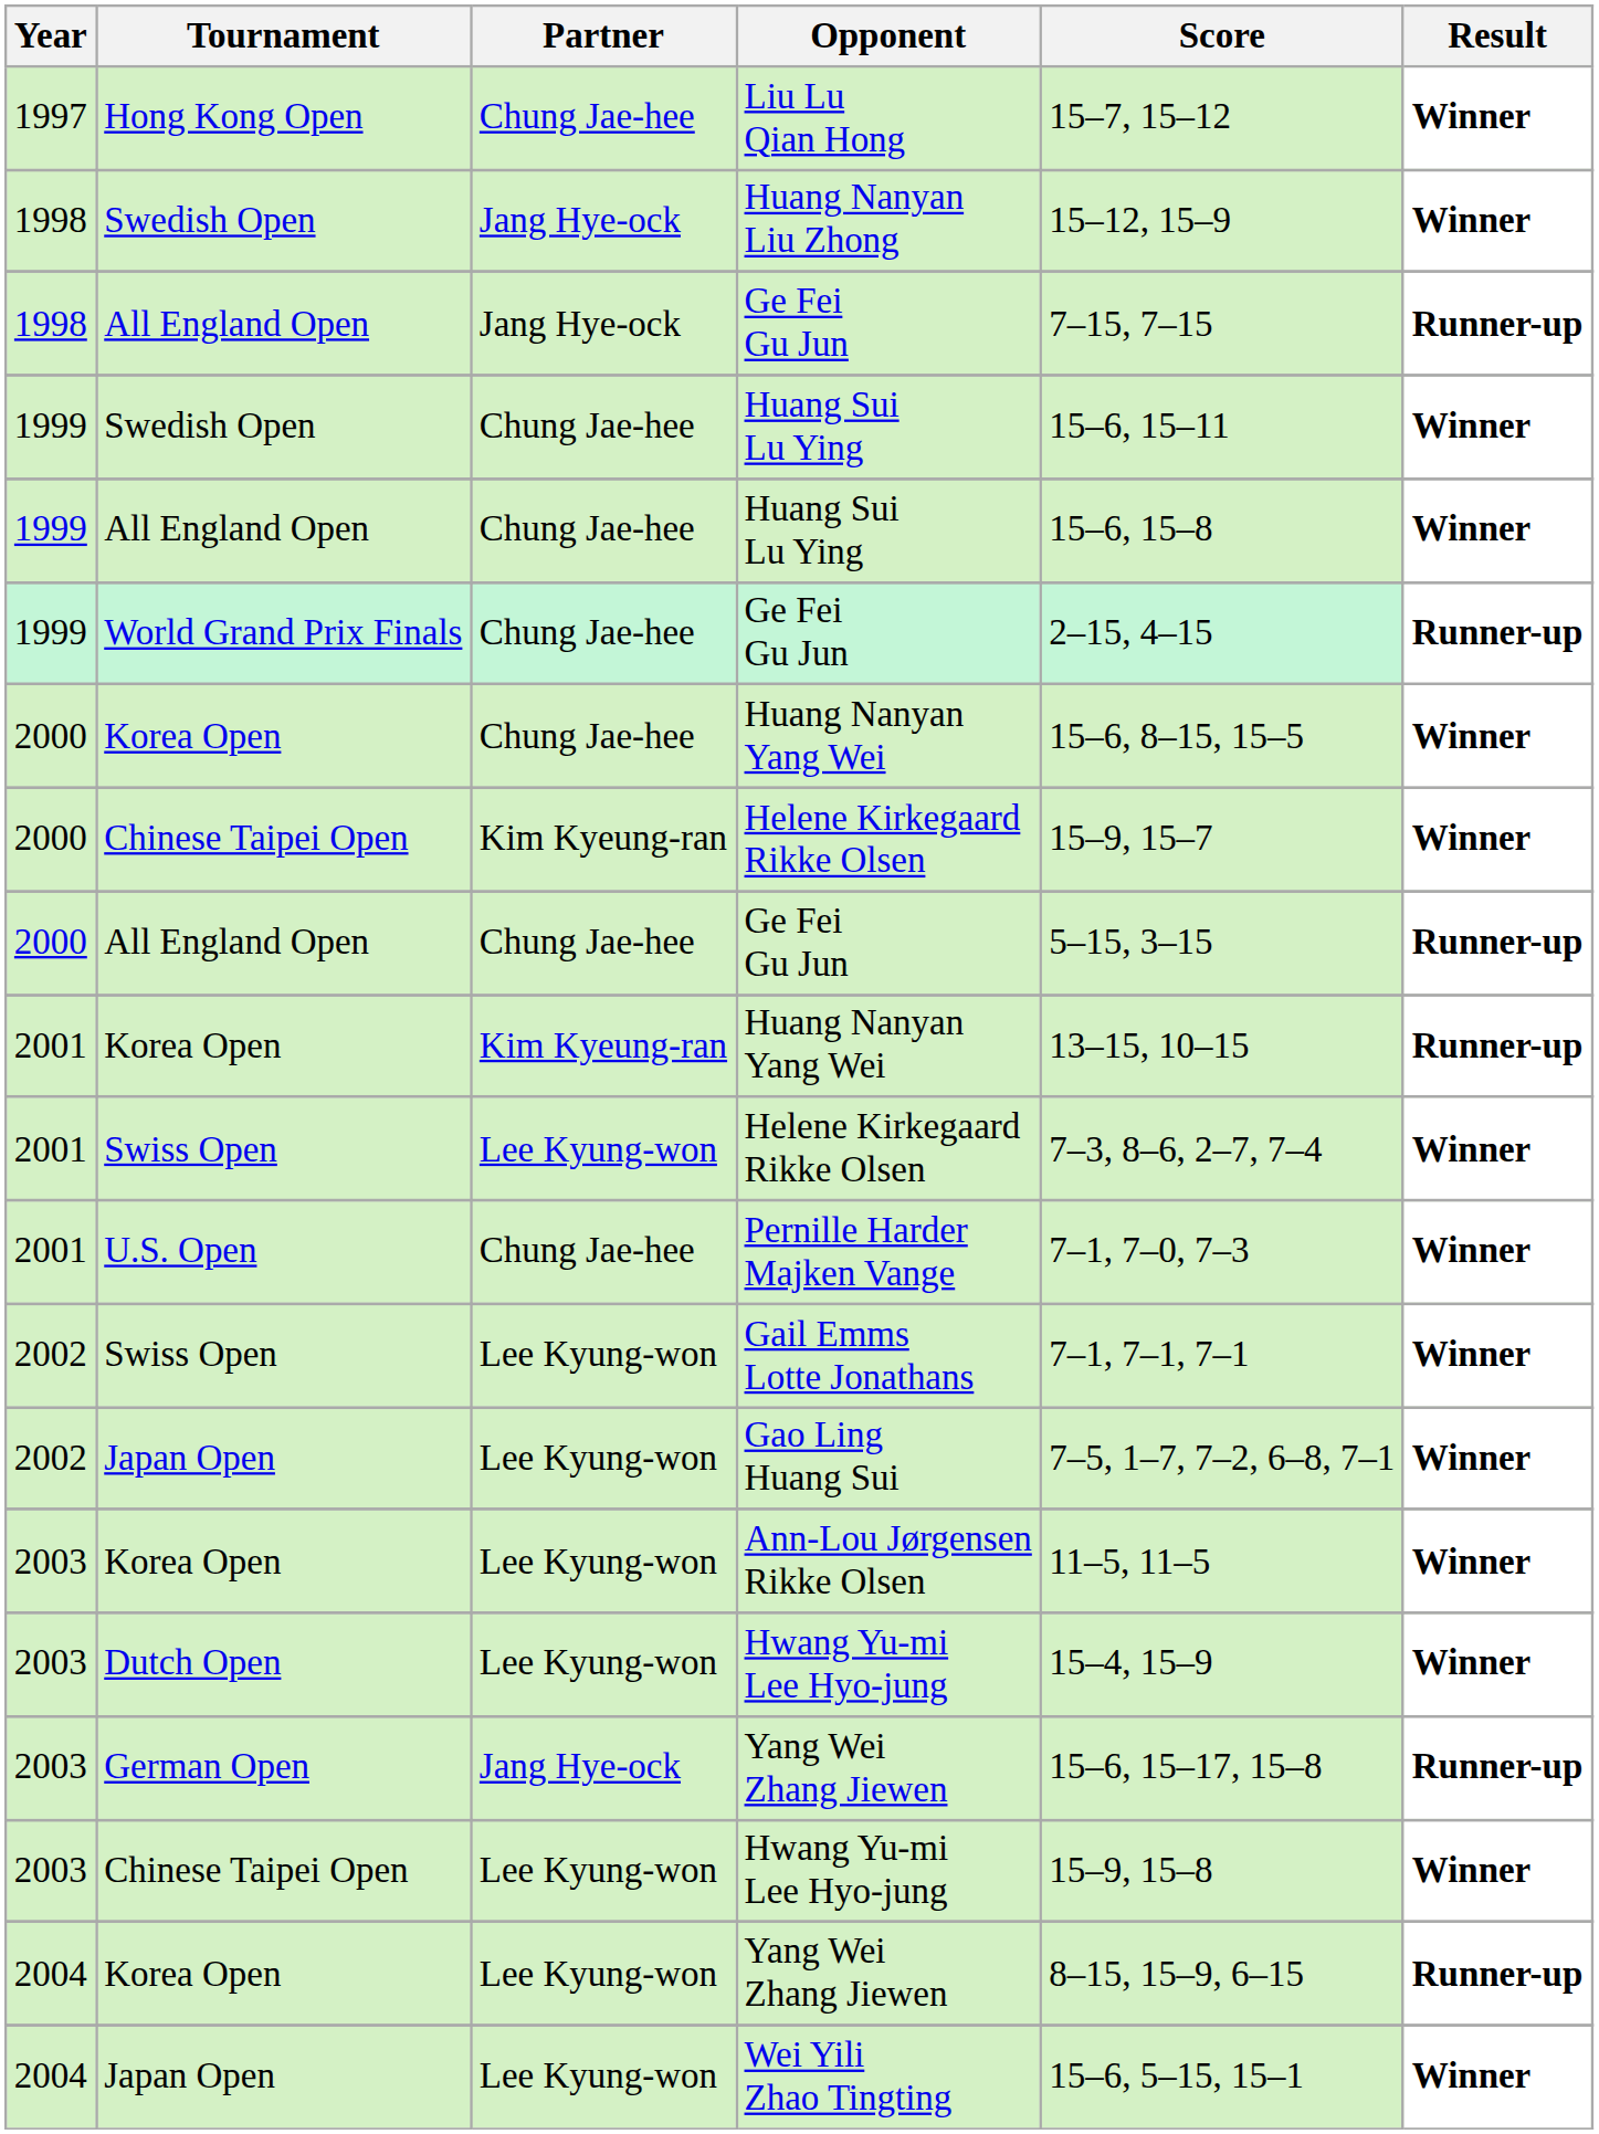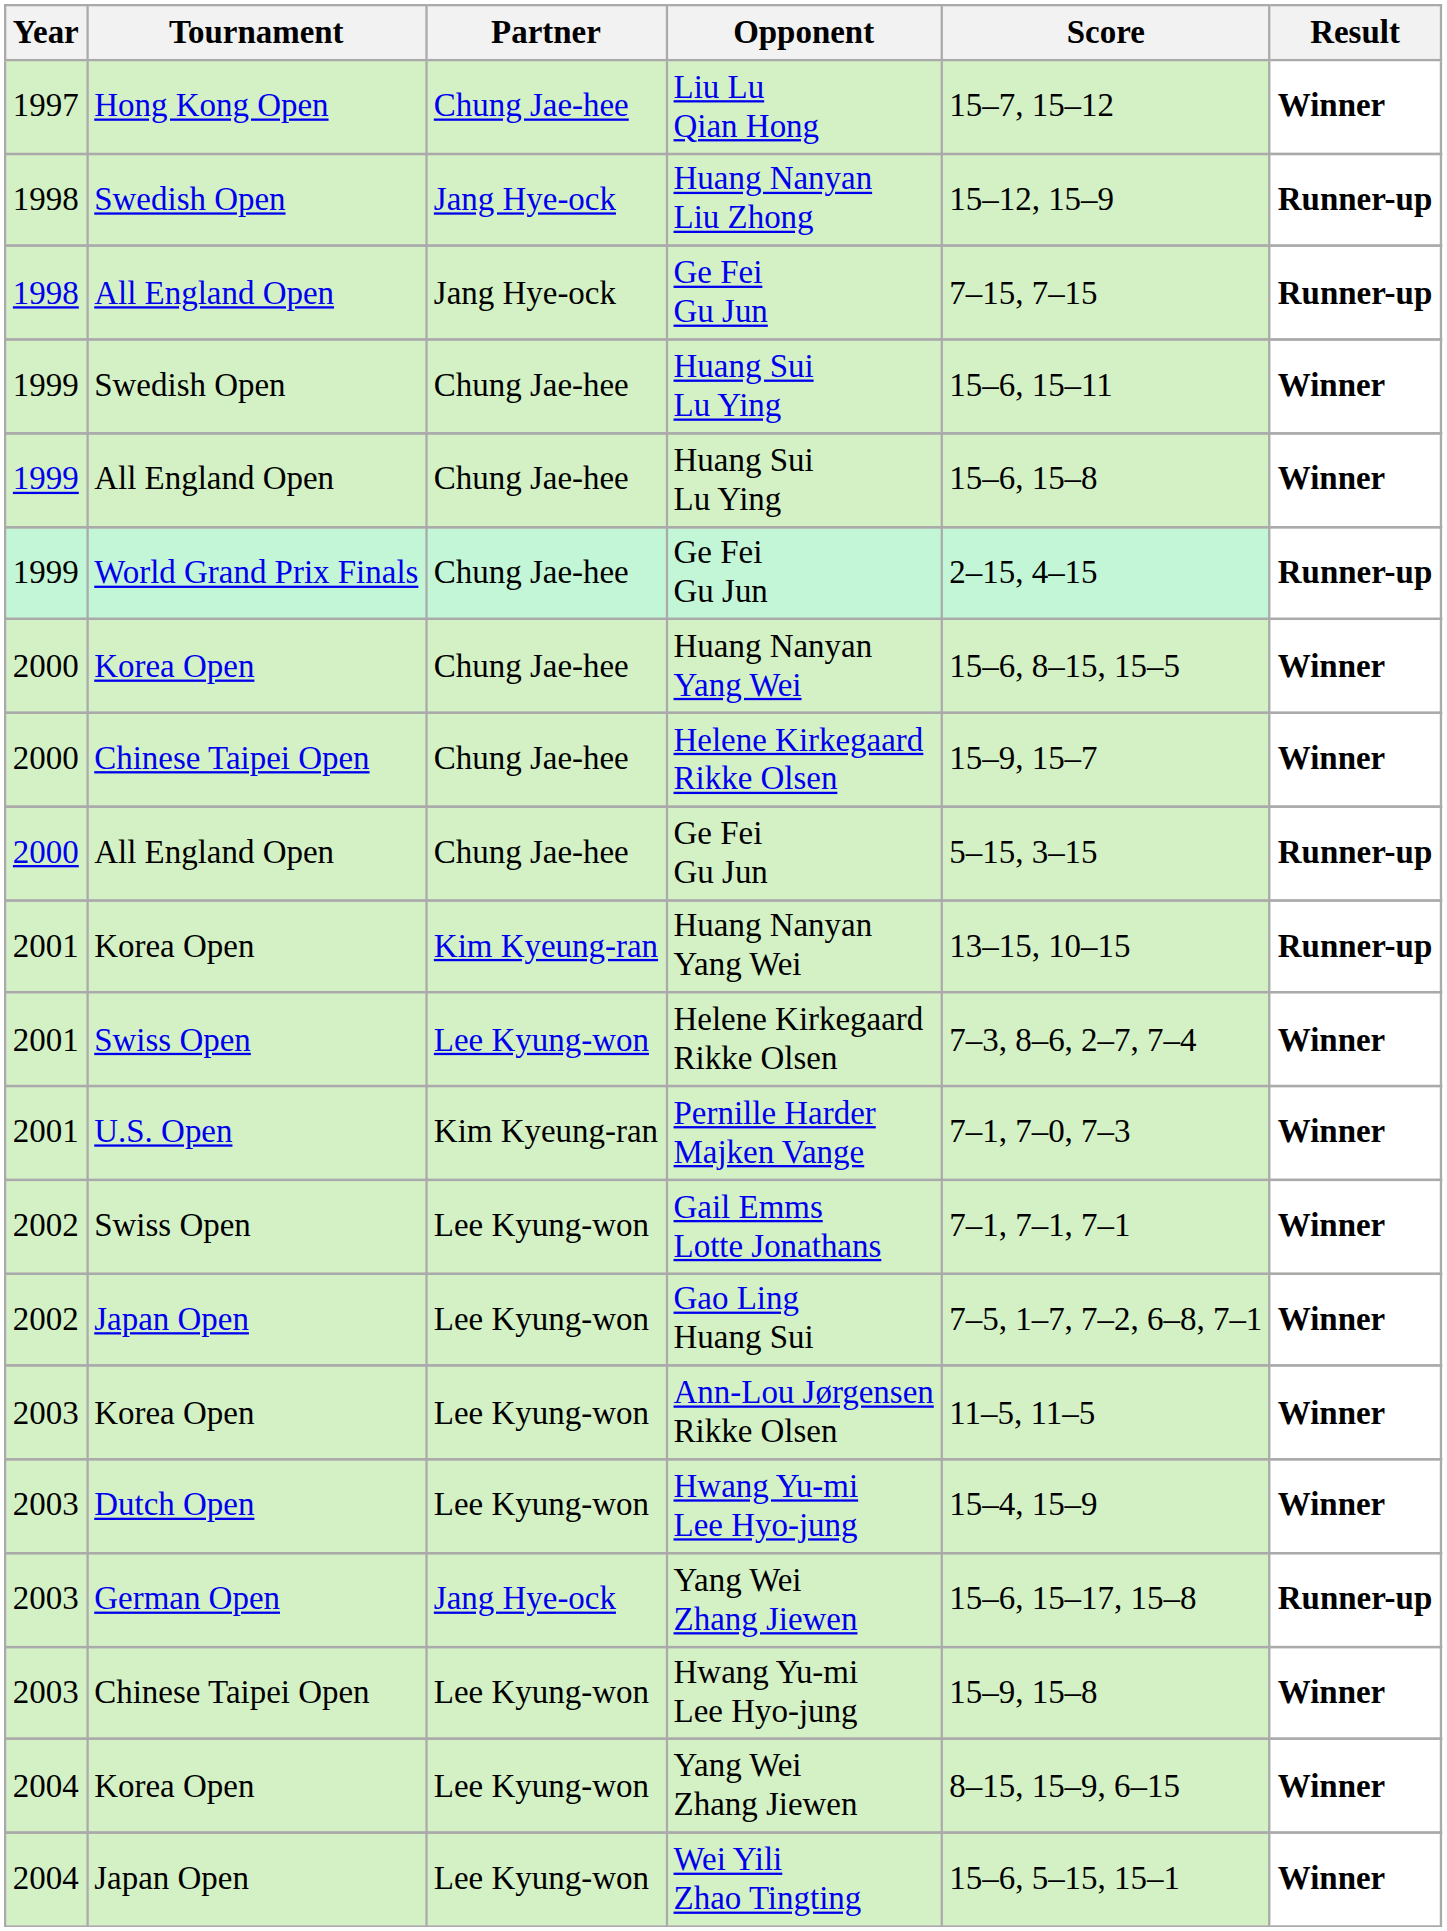Huang Nanyan Liu Zhong | Result: Winner -> Runner-up
Chinese Taipei Open / Helene Kirkegaard Rikke Olsen | Partner: Kim Kyeung-ran -> Chung Jae-hee
Pernille Harder Majken Vange | Partner: Chung Jae-hee -> Kim Kyeung-ran
Korea Open / Yang Wei Zhang Jiewen | Result: Runner-up -> Winner
